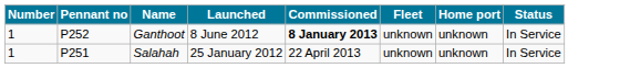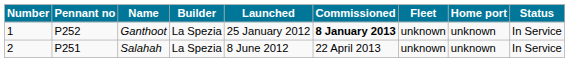+ column: Builder | La Spezia | La Spezia
Ganthoot | Launched: 8 June 2012 -> 25 January 2012
Salahah | Number: 1 -> 2
Salahah | Launched: 25 January 2012 -> 8 June 2012
